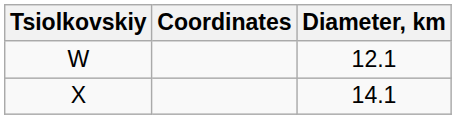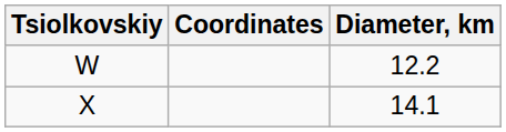W | Diameter, km: 12.1 -> 12.2
